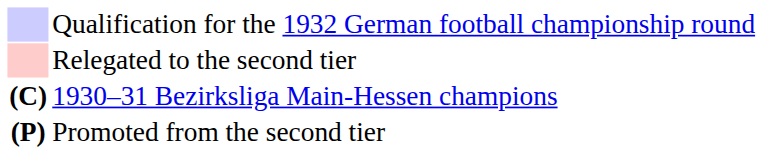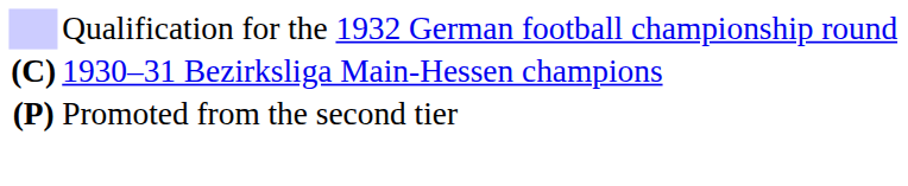- row: Relegated to the second tier
